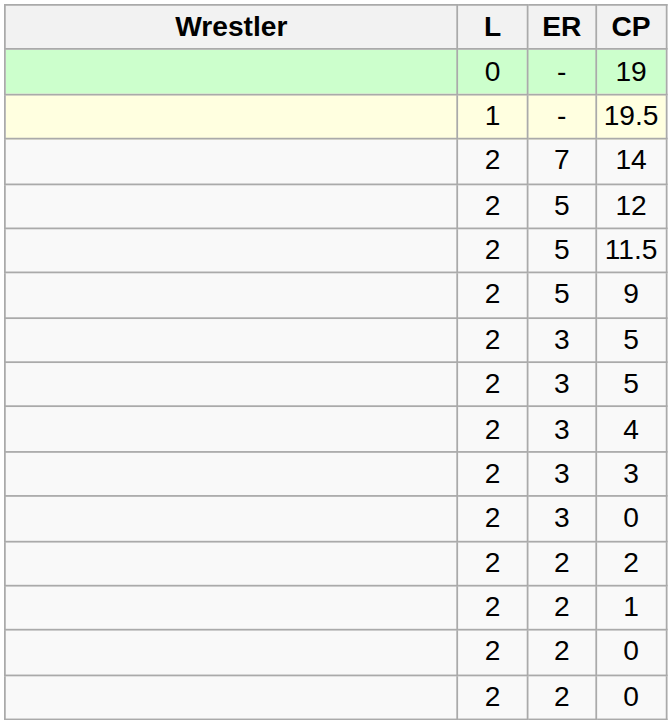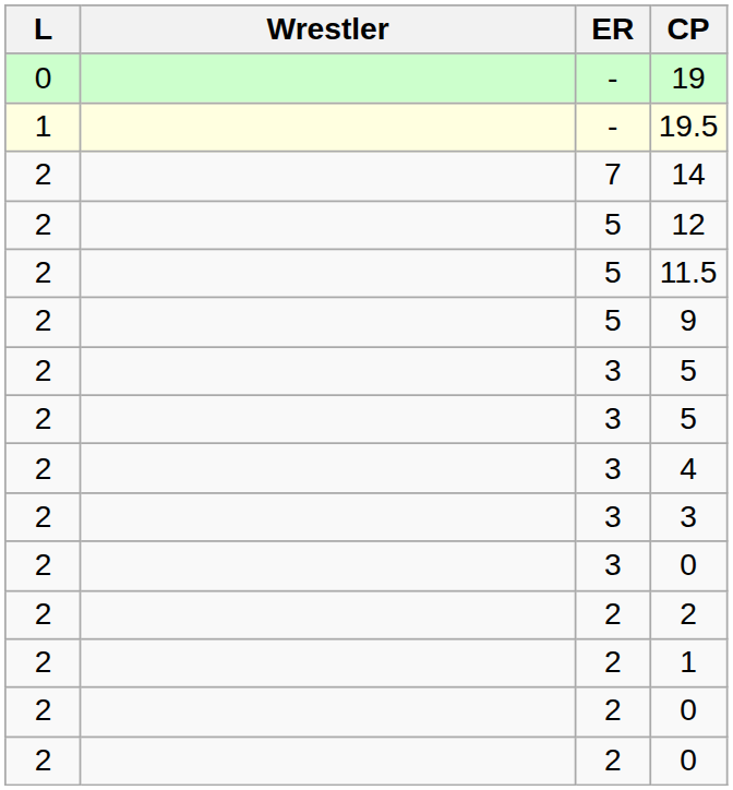columns swapped: Wrestler <-> L
